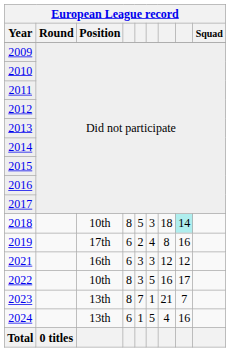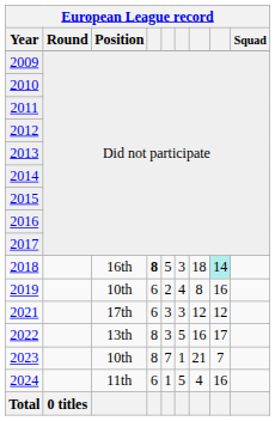2018 | Position: 10th -> 16th
2018 | column 4: normal -> bold
2019 | Position: 17th -> 10th
2021 | Position: 16th -> 17th
2022 | Position: 10th -> 13th
2023 | Position: 13th -> 10th
2024 | Position: 13th -> 11th
